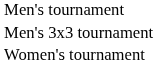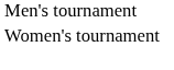- row: Men's 3x3 tournament
